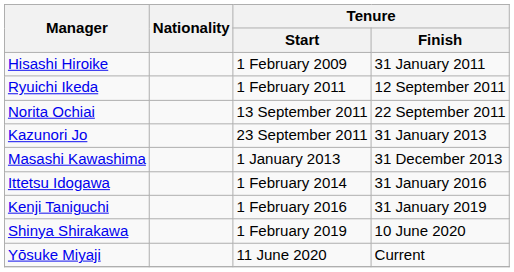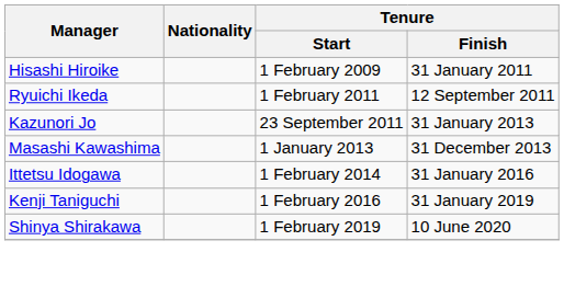- row: Norita Ochiai | 13 September 2011 | 22 September 2011
- row: Yōsuke Miyaji | 11 June 2020 | Current
